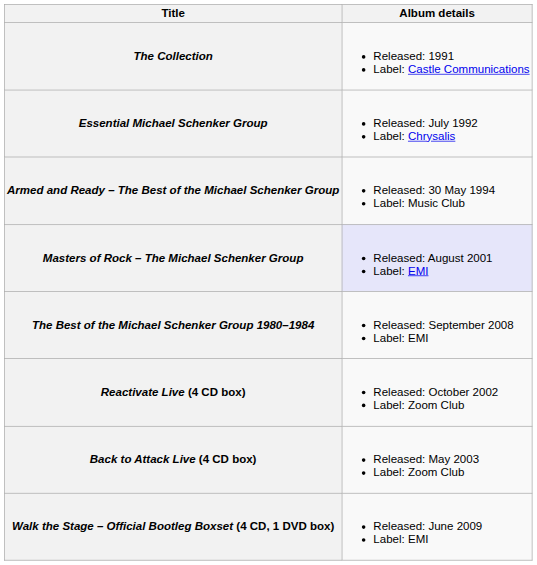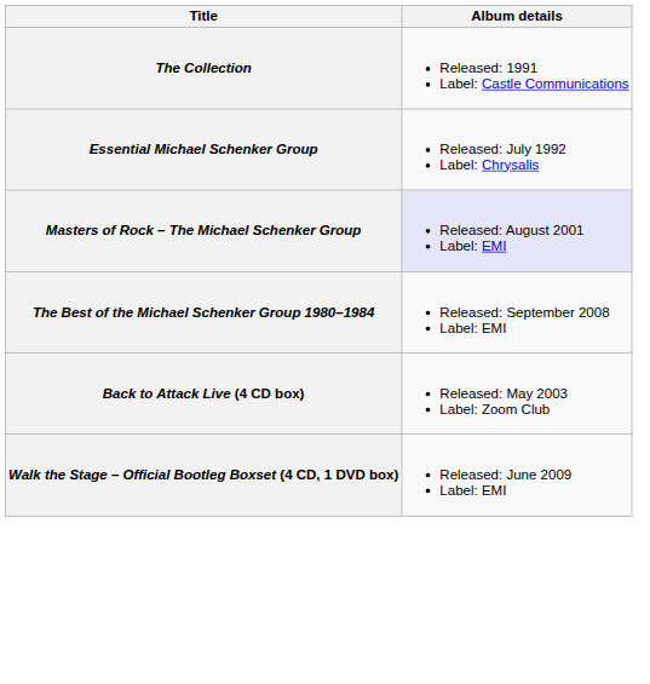- row: Armed and Ready – The Best of the Michael Schenker Group | Released: 30 May 1994 Label: Music Club
- row: Reactivate Live (4 CD box) | Released: October 2002 Label: Zoom Club
